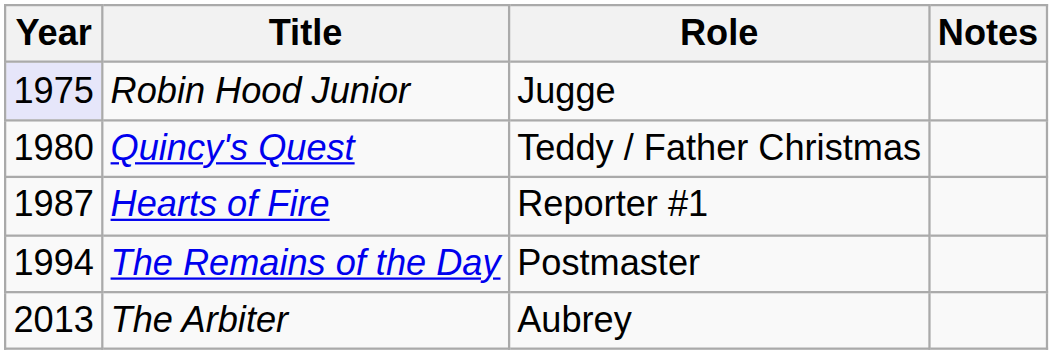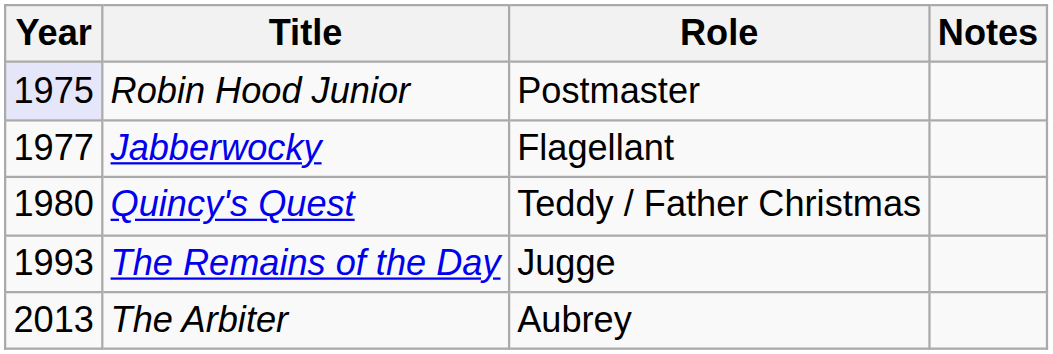Robin Hood Junior | Role: Jugge -> Postmaster
+ row: 1977 | Jabberwocky | Flagellant
- row: 1987 | Hearts of Fire | Reporter #1
The Remains of the Day | Year: 1994 -> 1993
The Remains of the Day | Role: Postmaster -> Jugge
